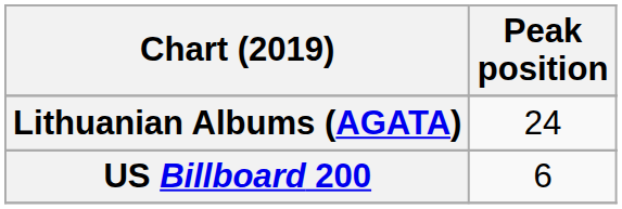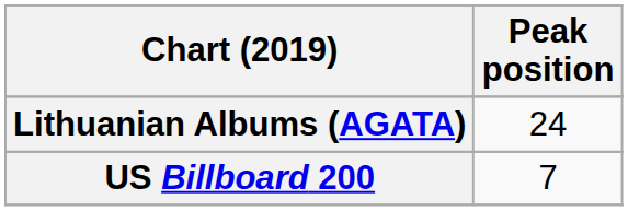US Billboard 200 | Peak position: 6 -> 7
